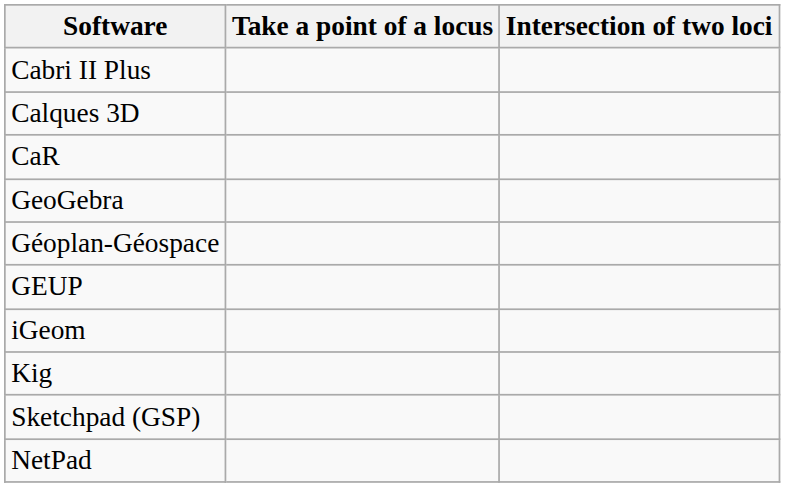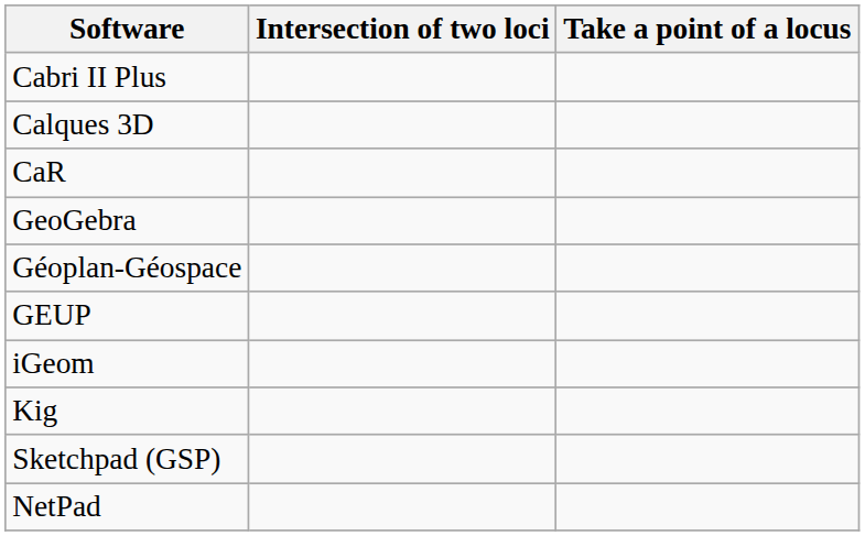columns swapped: Take a point of a locus <-> Intersection of two loci
